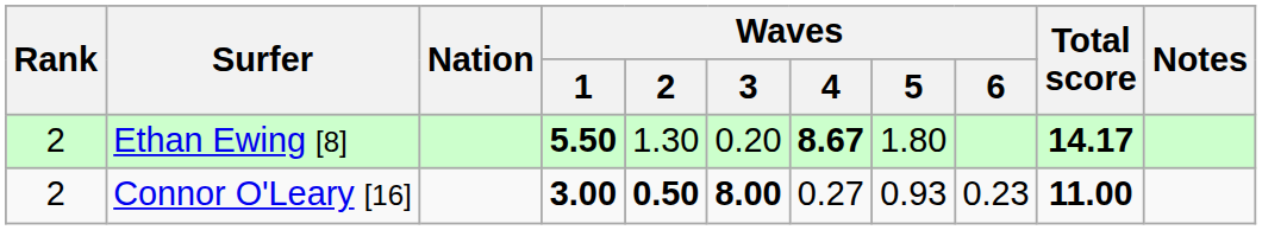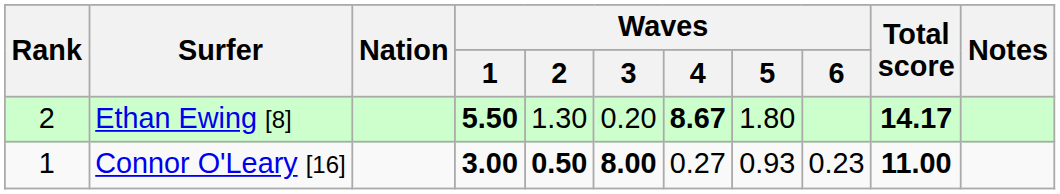Connor O'Leary [16] | Rank: 2 -> 1
